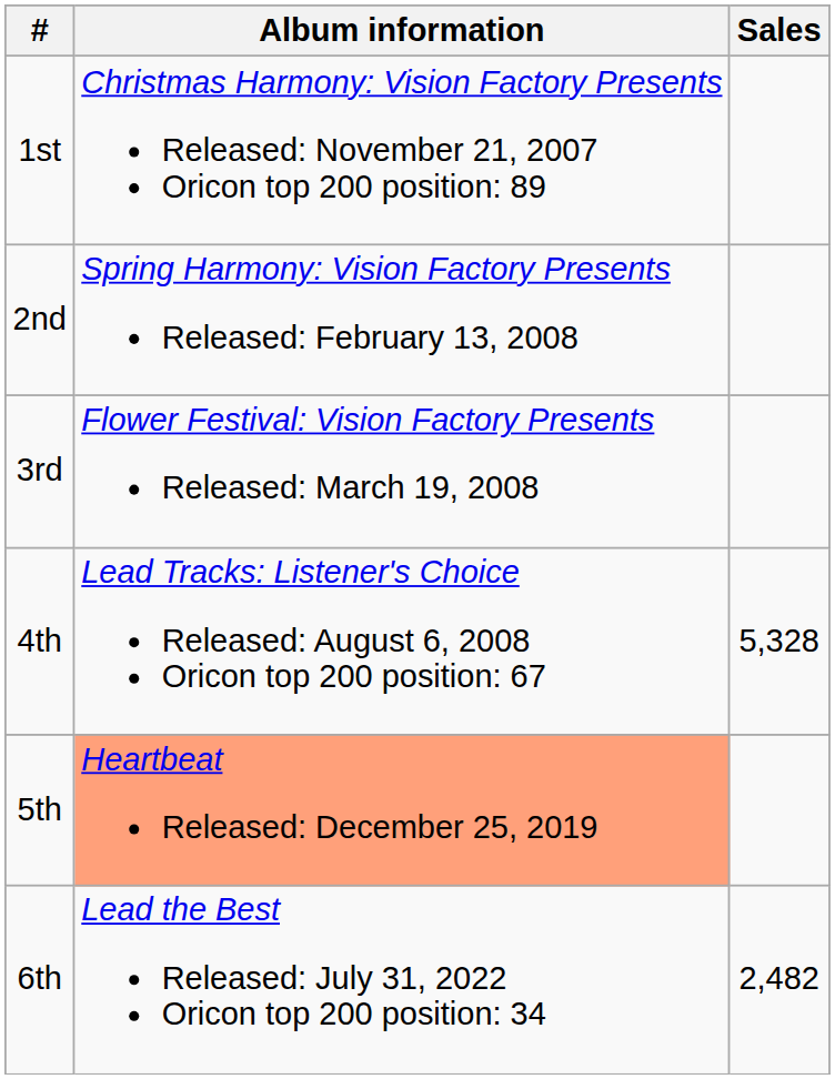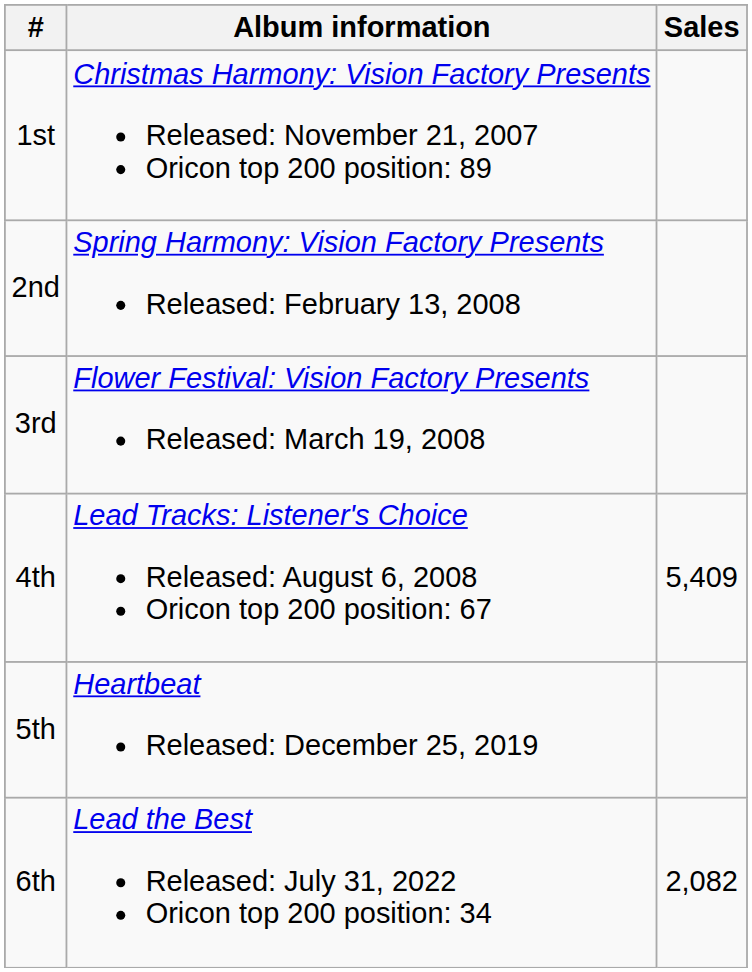4th | Sales: 5,328 -> 5,409
5th | Album information: lightsalmon background -> no background
6th | Sales: 2,482 -> 2,082
